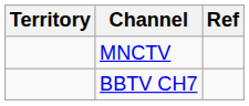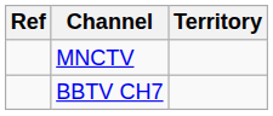columns swapped: Territory <-> Ref
